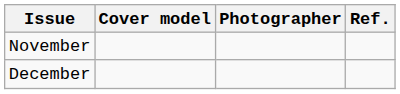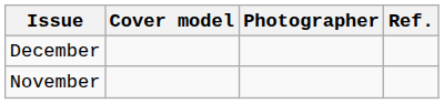rows swapped: November <-> December
